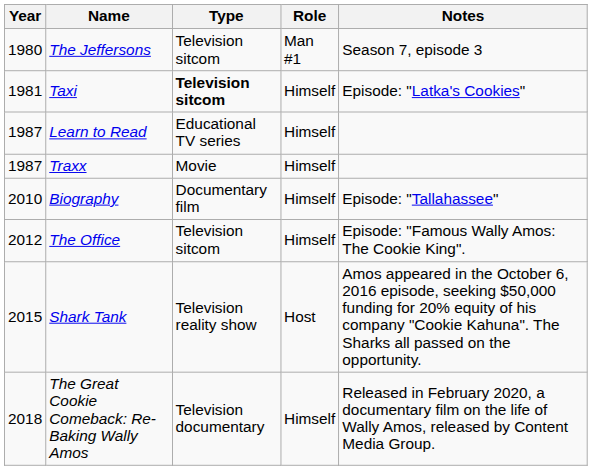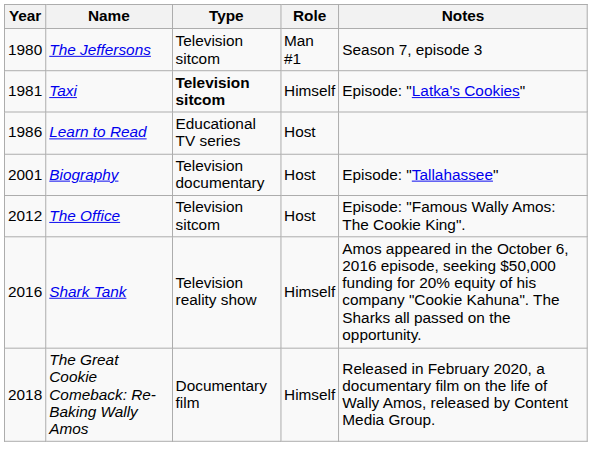Learn to Read | Year: 1987 -> 1986
Learn to Read | Role: Himself -> Host
- row: 1987 | Traxx | Movie | Himself
Biography | Year: 2010 -> 2001
Biography | Type: Documentary film -> Television documentary
Biography | Role: Himself -> Host
The Office | Role: Himself -> Host
Shark Tank | Year: 2015 -> 2016
Shark Tank | Role: Host -> Himself
The Great Cookie Comeback: Re-Baking Wally Amos | Type: Television documentary -> Documentary film
